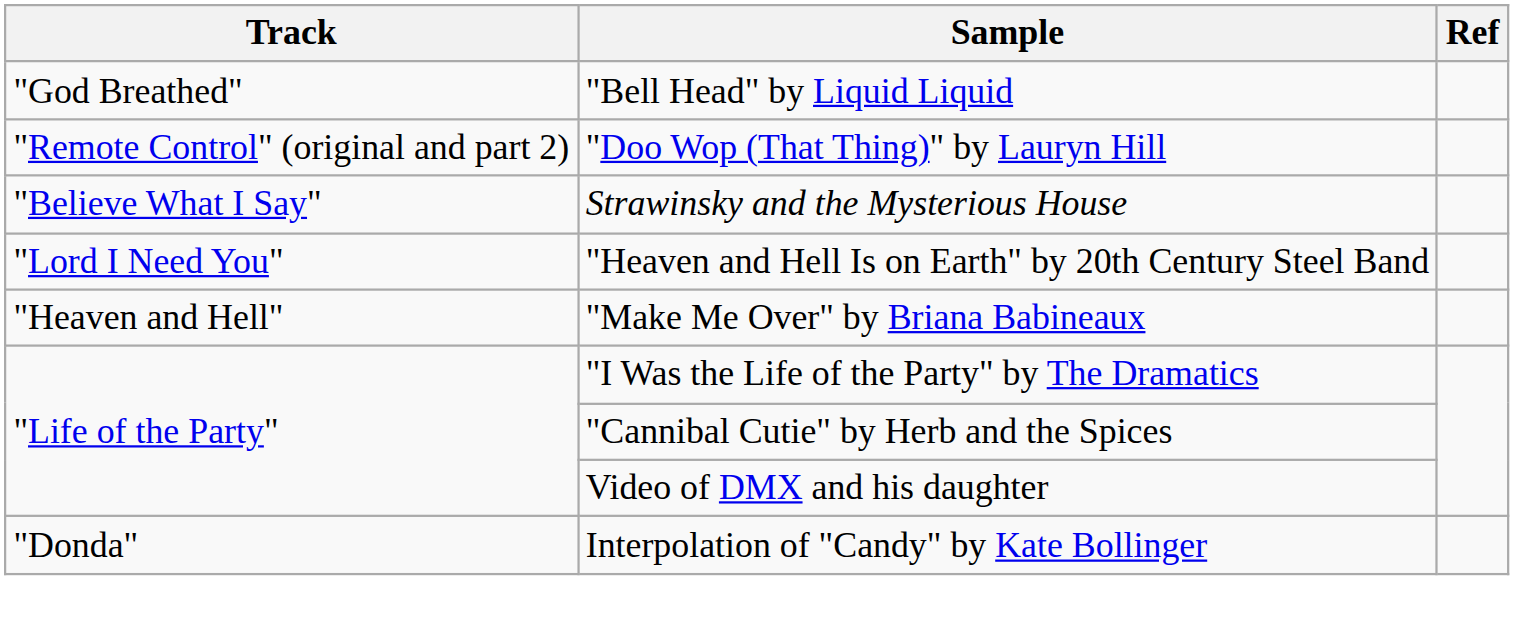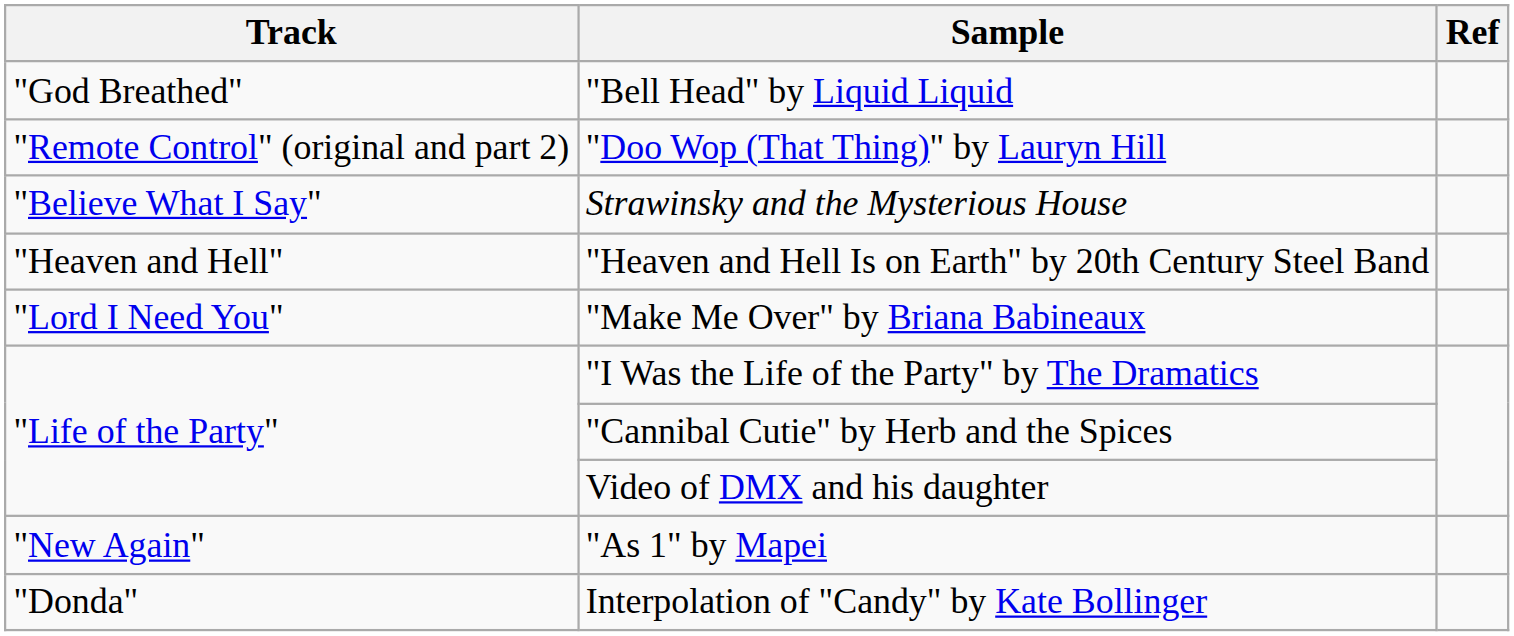"Heaven and Hell Is on Earth" by 20th Century Steel Band | Track: "Lord I Need You" -> "Heaven and Hell"
"Make Me Over" by Briana Babineaux | Track: "Heaven and Hell" -> "Lord I Need You"
+ row: "New Again" | "As 1" by Mapei
